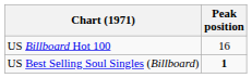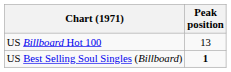US Billboard Hot 100 | Peak position: 16 -> 13
